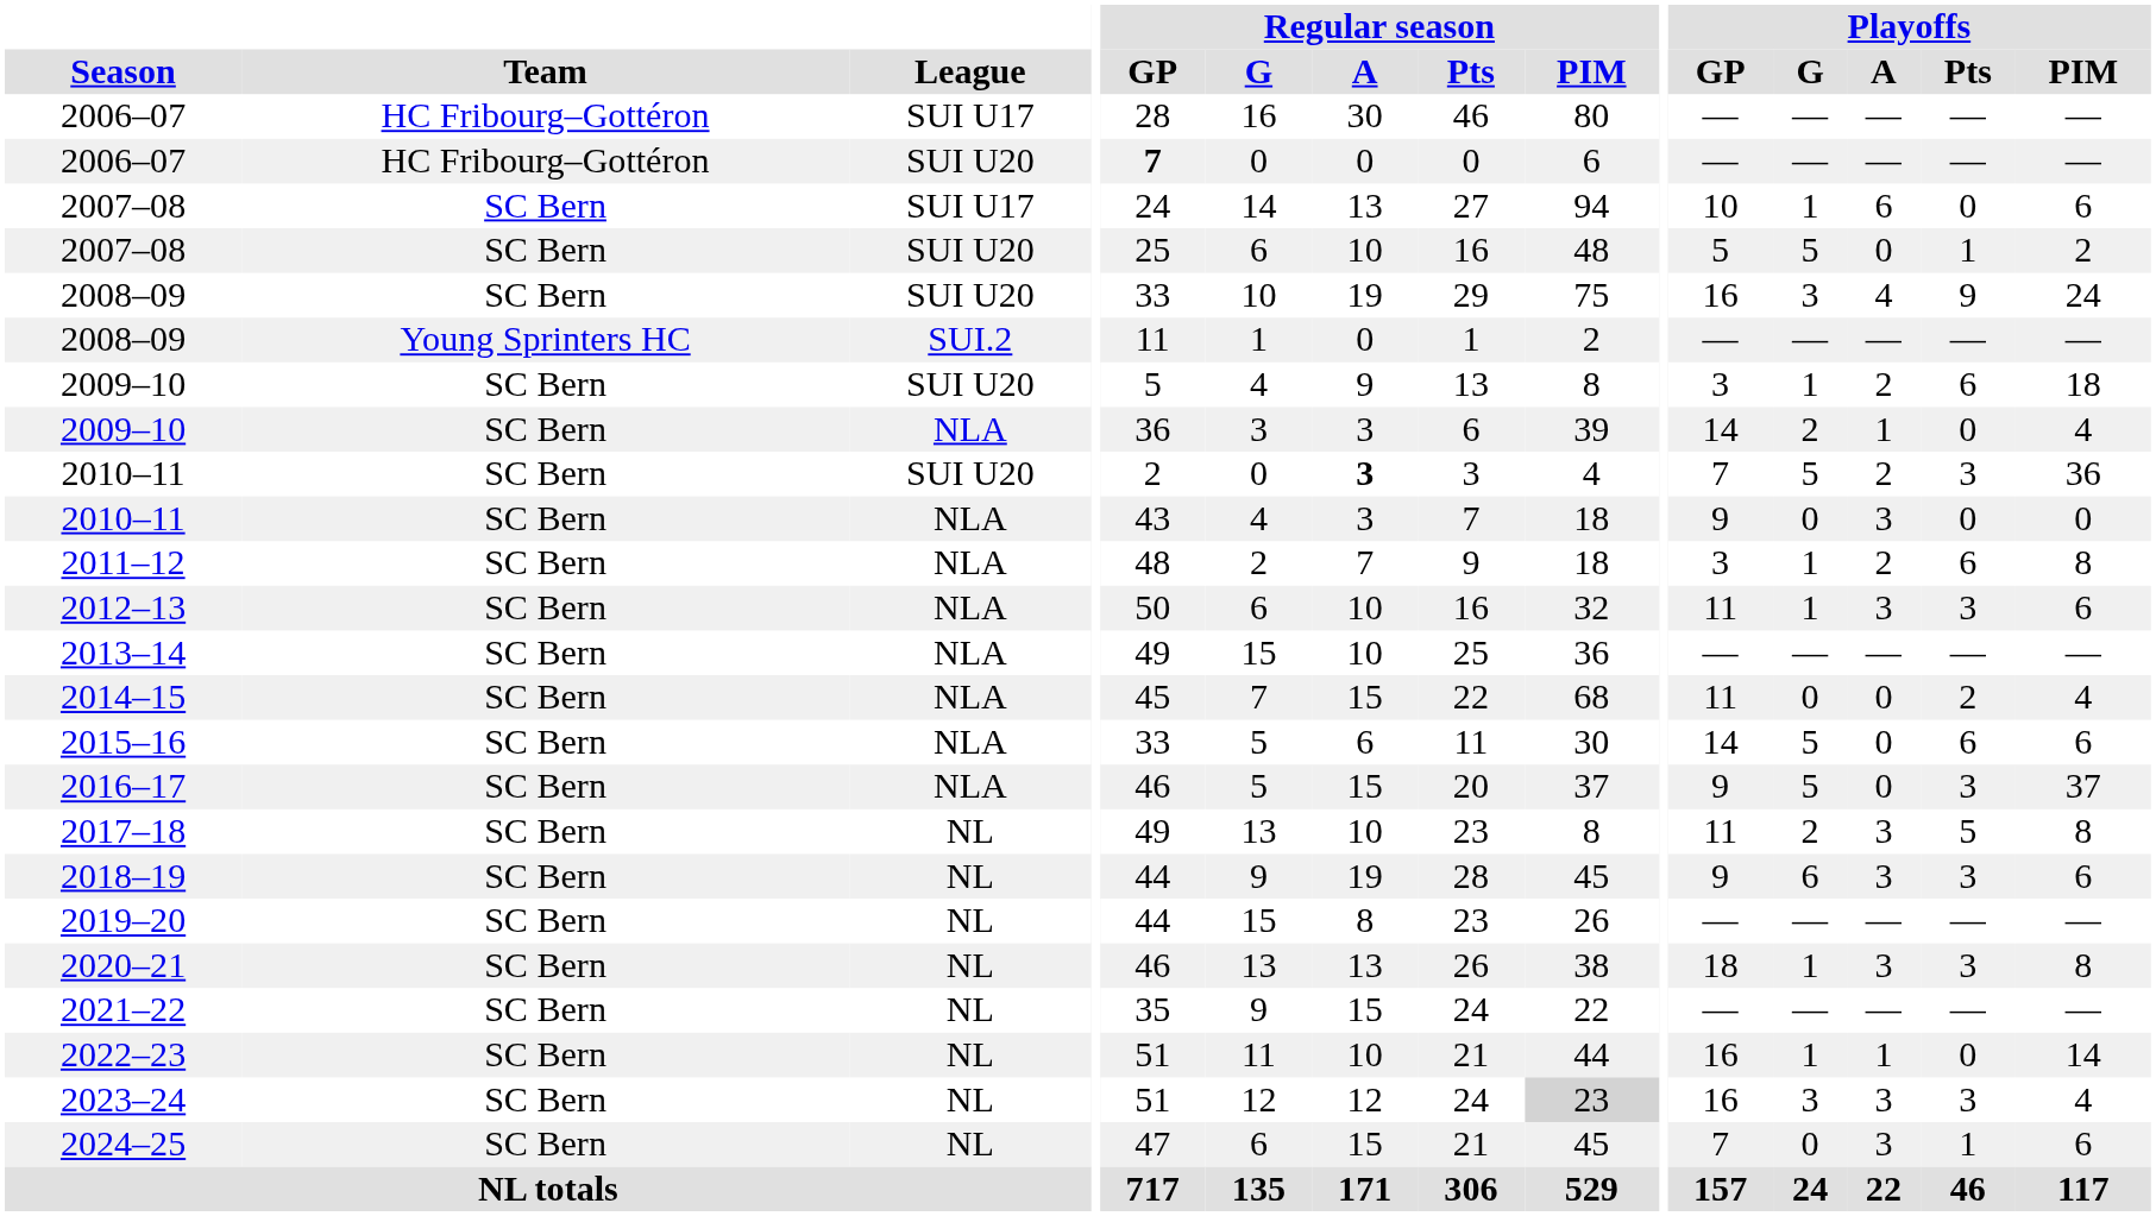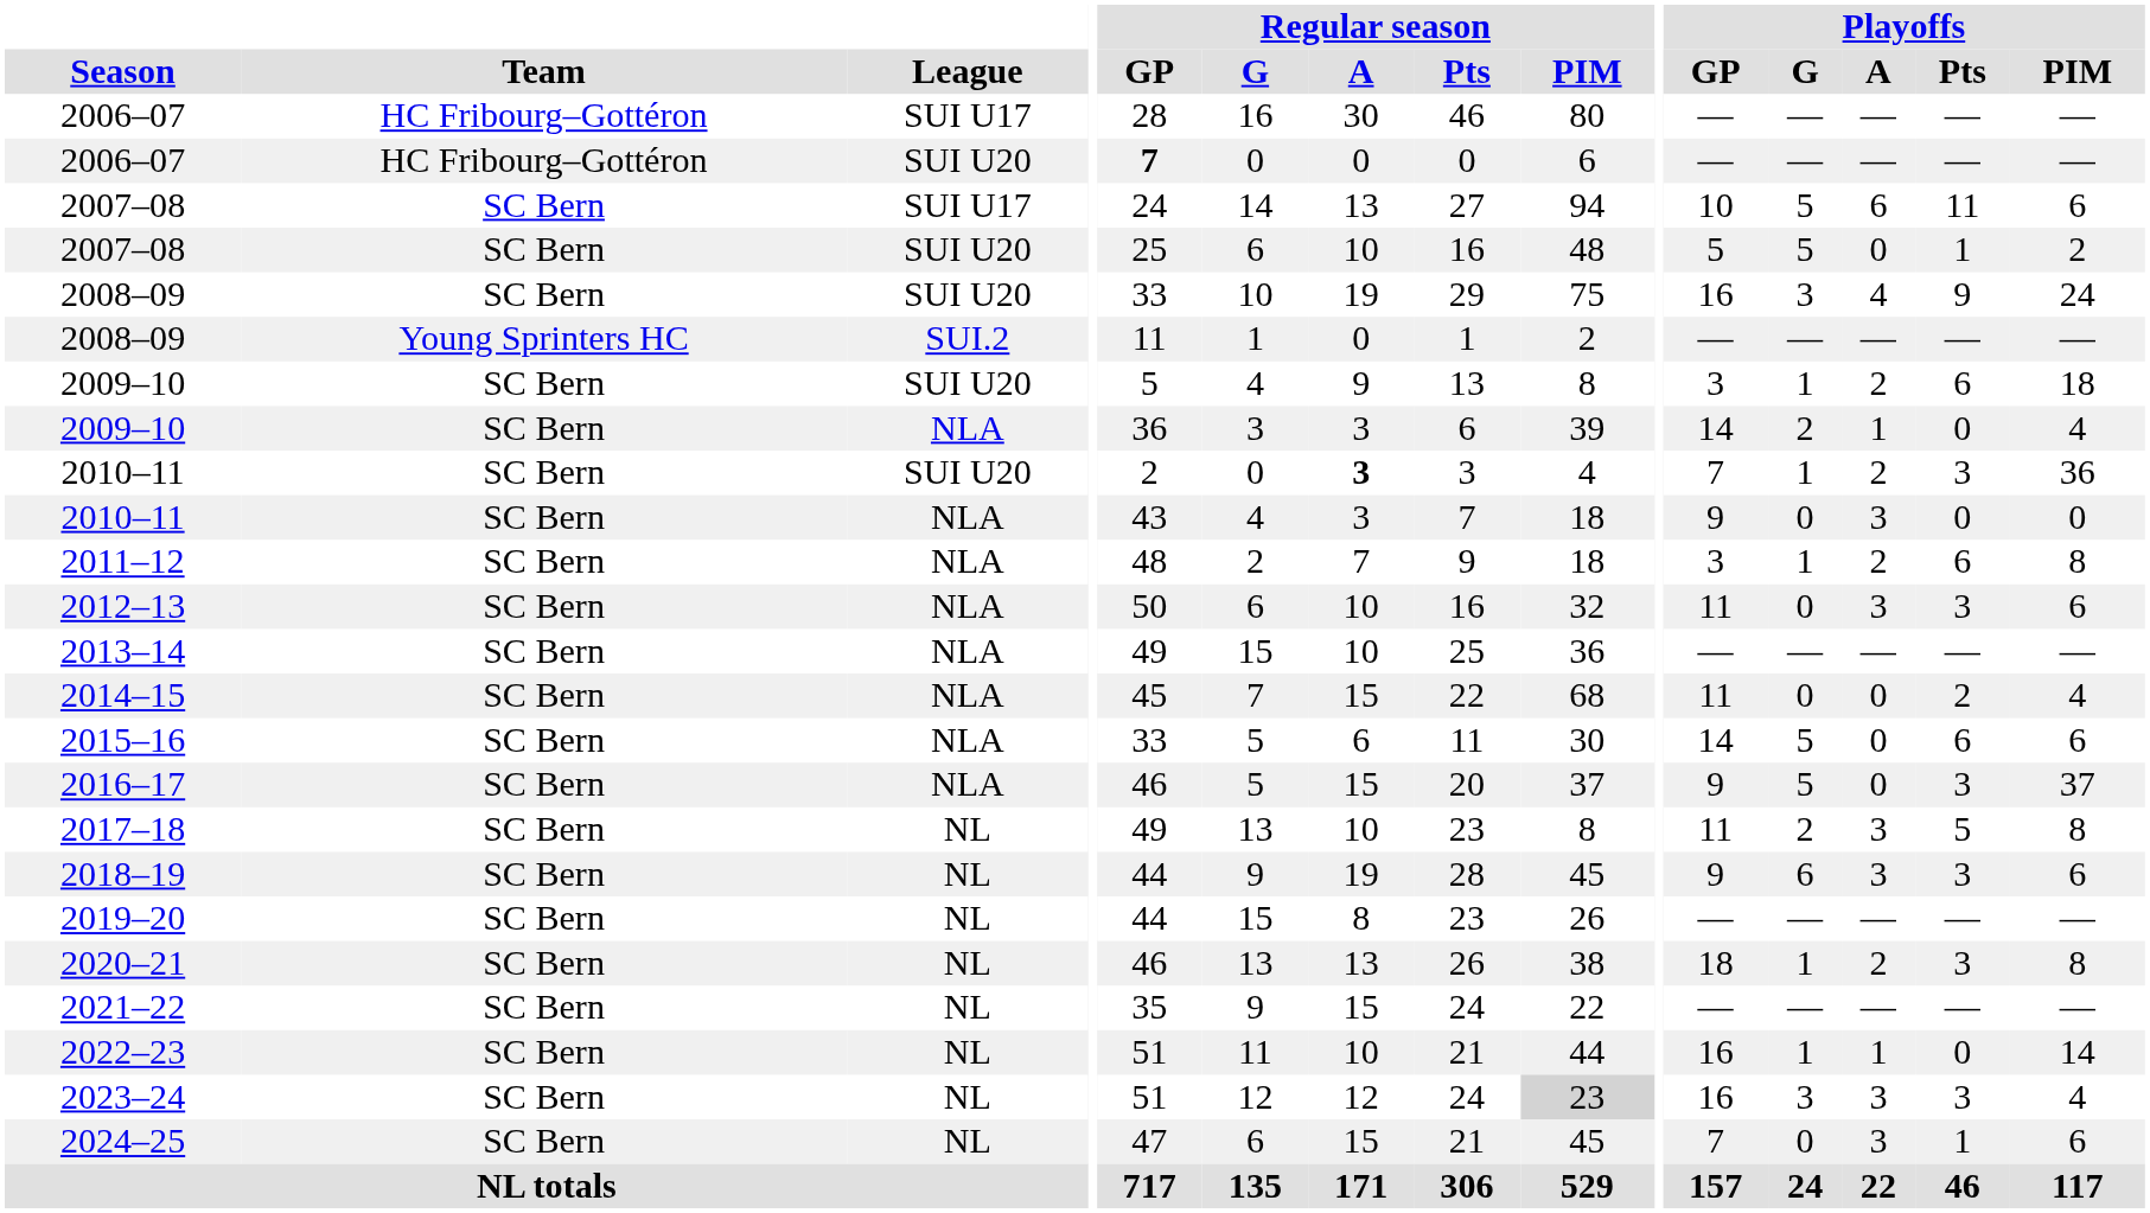2007–08 / SUI U17 | Playoffs / G: 1 -> 5
2007–08 / SUI U17 | Playoffs / Pts: 0 -> 11
2010–11 / SUI U20 | Playoffs / G: 5 -> 1
2012–13 | Playoffs / G: 1 -> 0
2020–21 | Playoffs / A: 3 -> 2
